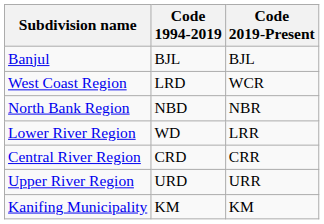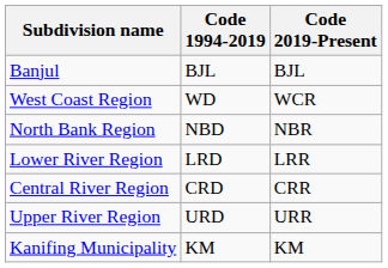West Coast Region | Code 1994-2019: LRD -> WD
Lower River Region | Code 1994-2019: WD -> LRD
